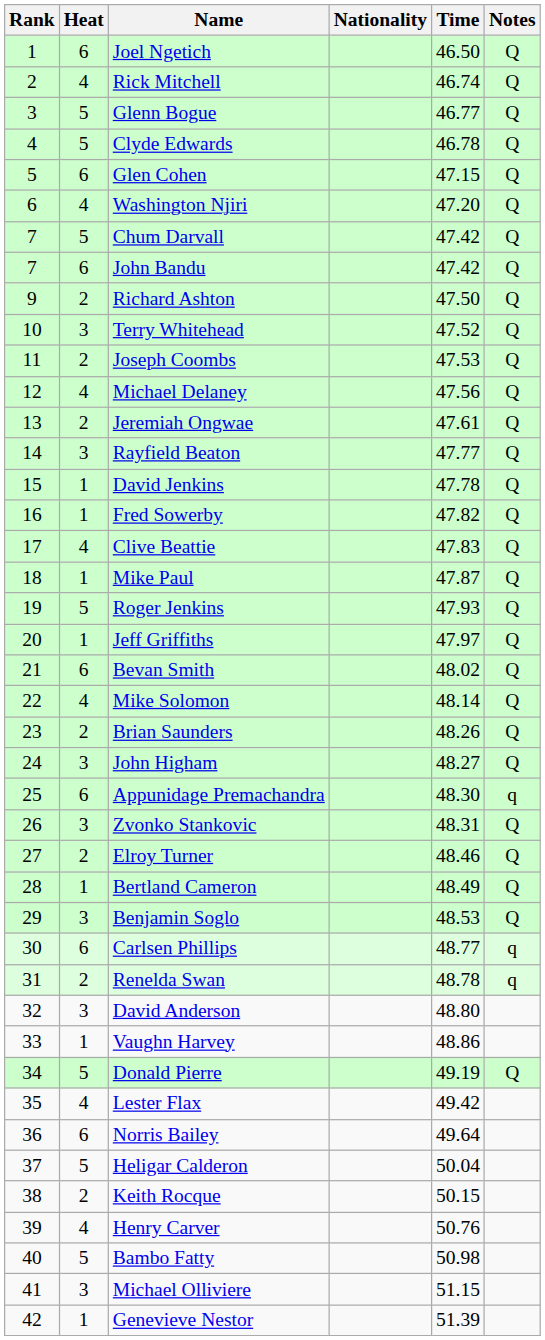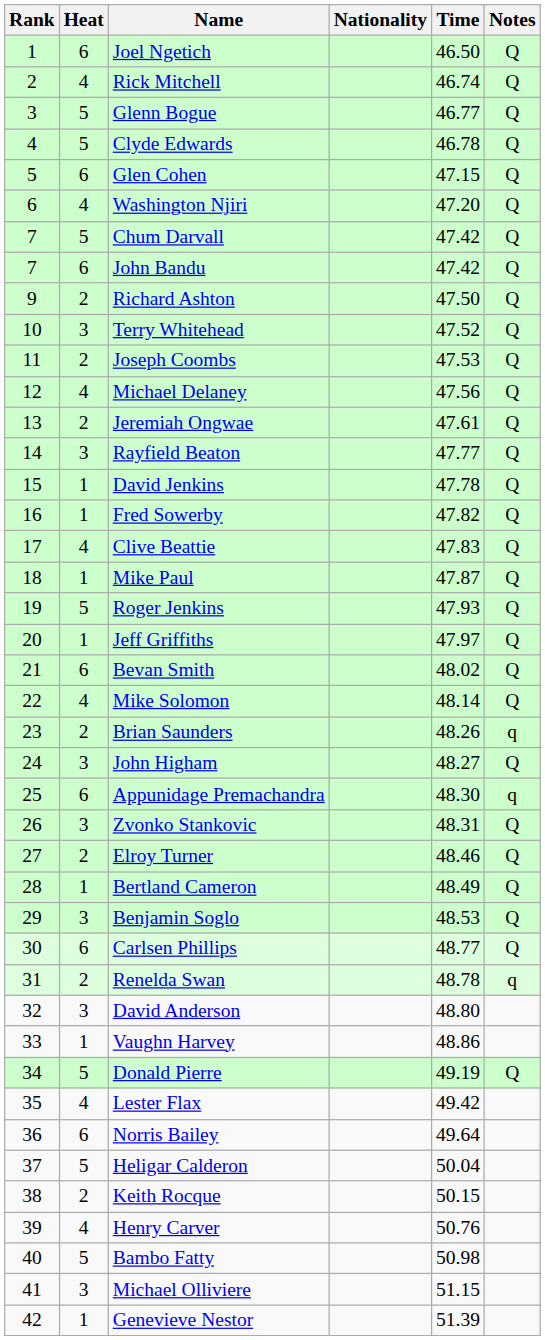Brian Saunders | Notes: Q -> q
Carlsen Phillips | Notes: q -> Q
